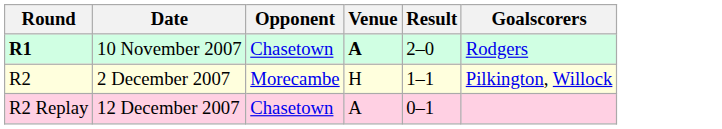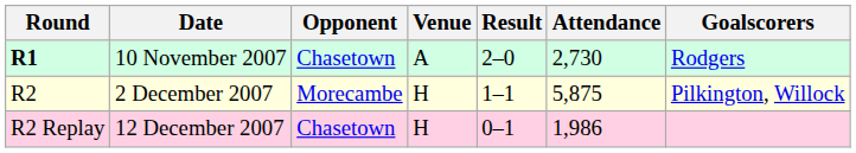+ column: Attendance | 2,730 | 5,875 | 1,986
10 November 2007 | Venue: bold -> normal
12 December 2007 | Venue: A -> H
